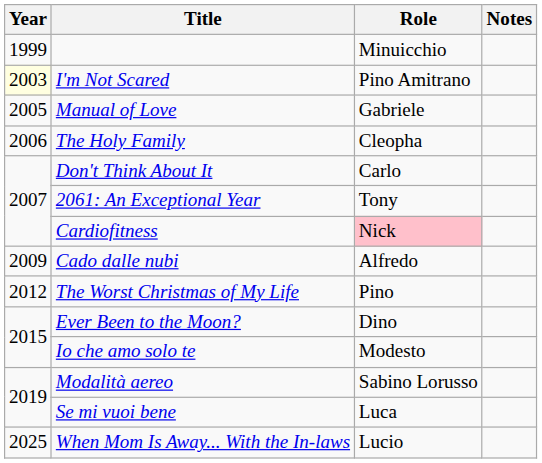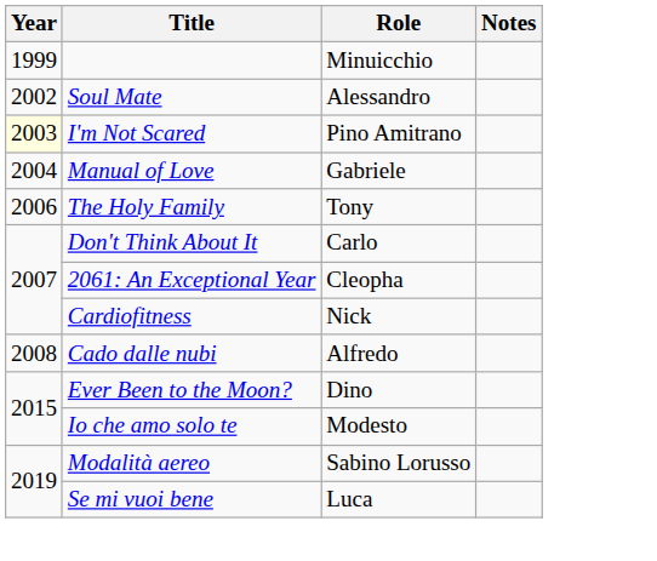+ row: 2002 | Soul Mate | Alessandro
Manual of Love | Year: 2005 -> 2004
The Holy Family | Role: Cleopha -> Tony
2061: An Exceptional Year | Role: Tony -> Cleopha
Cardiofitness | Role: pink background -> no background
Cado dalle nubi | Year: 2009 -> 2008
- row: 2012 | The Worst Christmas of My Life | Pino
- row: 2025 | When Mom Is Away... With the In-laws | Lucio
